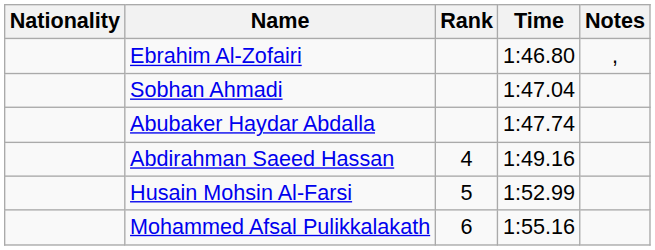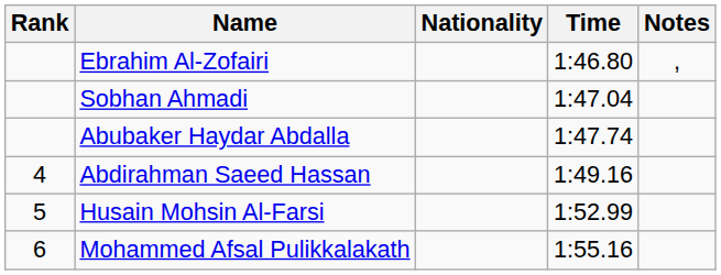columns swapped: Rank <-> Nationality
